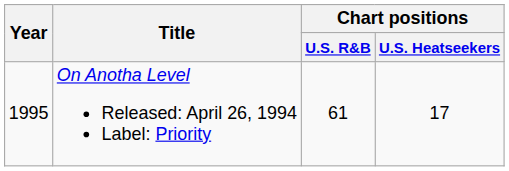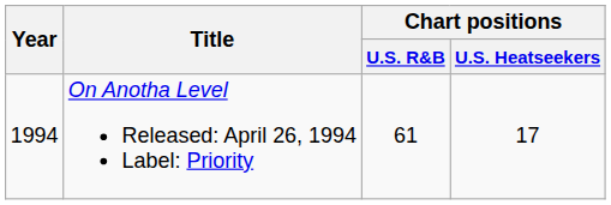On Anotha Level Released: April 26, 1994 Label: Priority | Year: 1995 -> 1994
